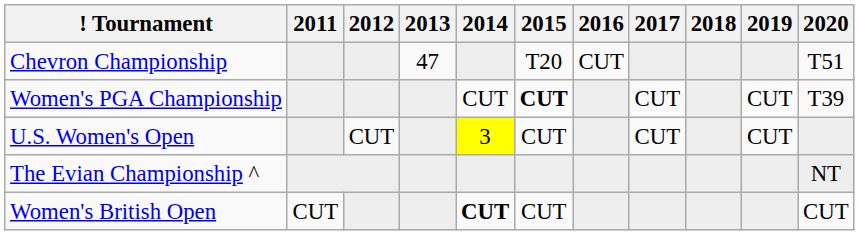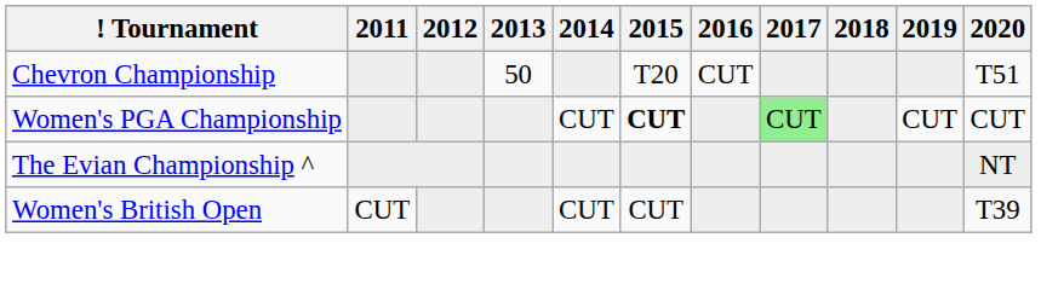Chevron Championship | 2013: 47 -> 50
Women's PGA Championship | 2017: no background -> lightgreen background
Women's PGA Championship | 2020: T39 -> CUT
- row: U.S. Women's Open | CUT | 3 | CUT | CUT | CUT
Women's British Open | 2014: bold -> normal
Women's British Open | 2020: CUT -> T39
